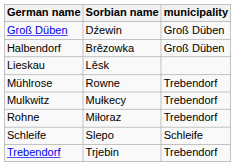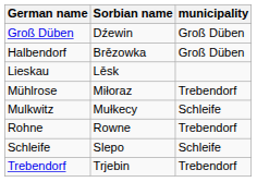Mühlrose | Sorbian name: Rowne -> Miłoraz
Mulkwitz | municipality: Trebendorf -> Schleife
Rohne | Sorbian name: Miłoraz -> Rowne
